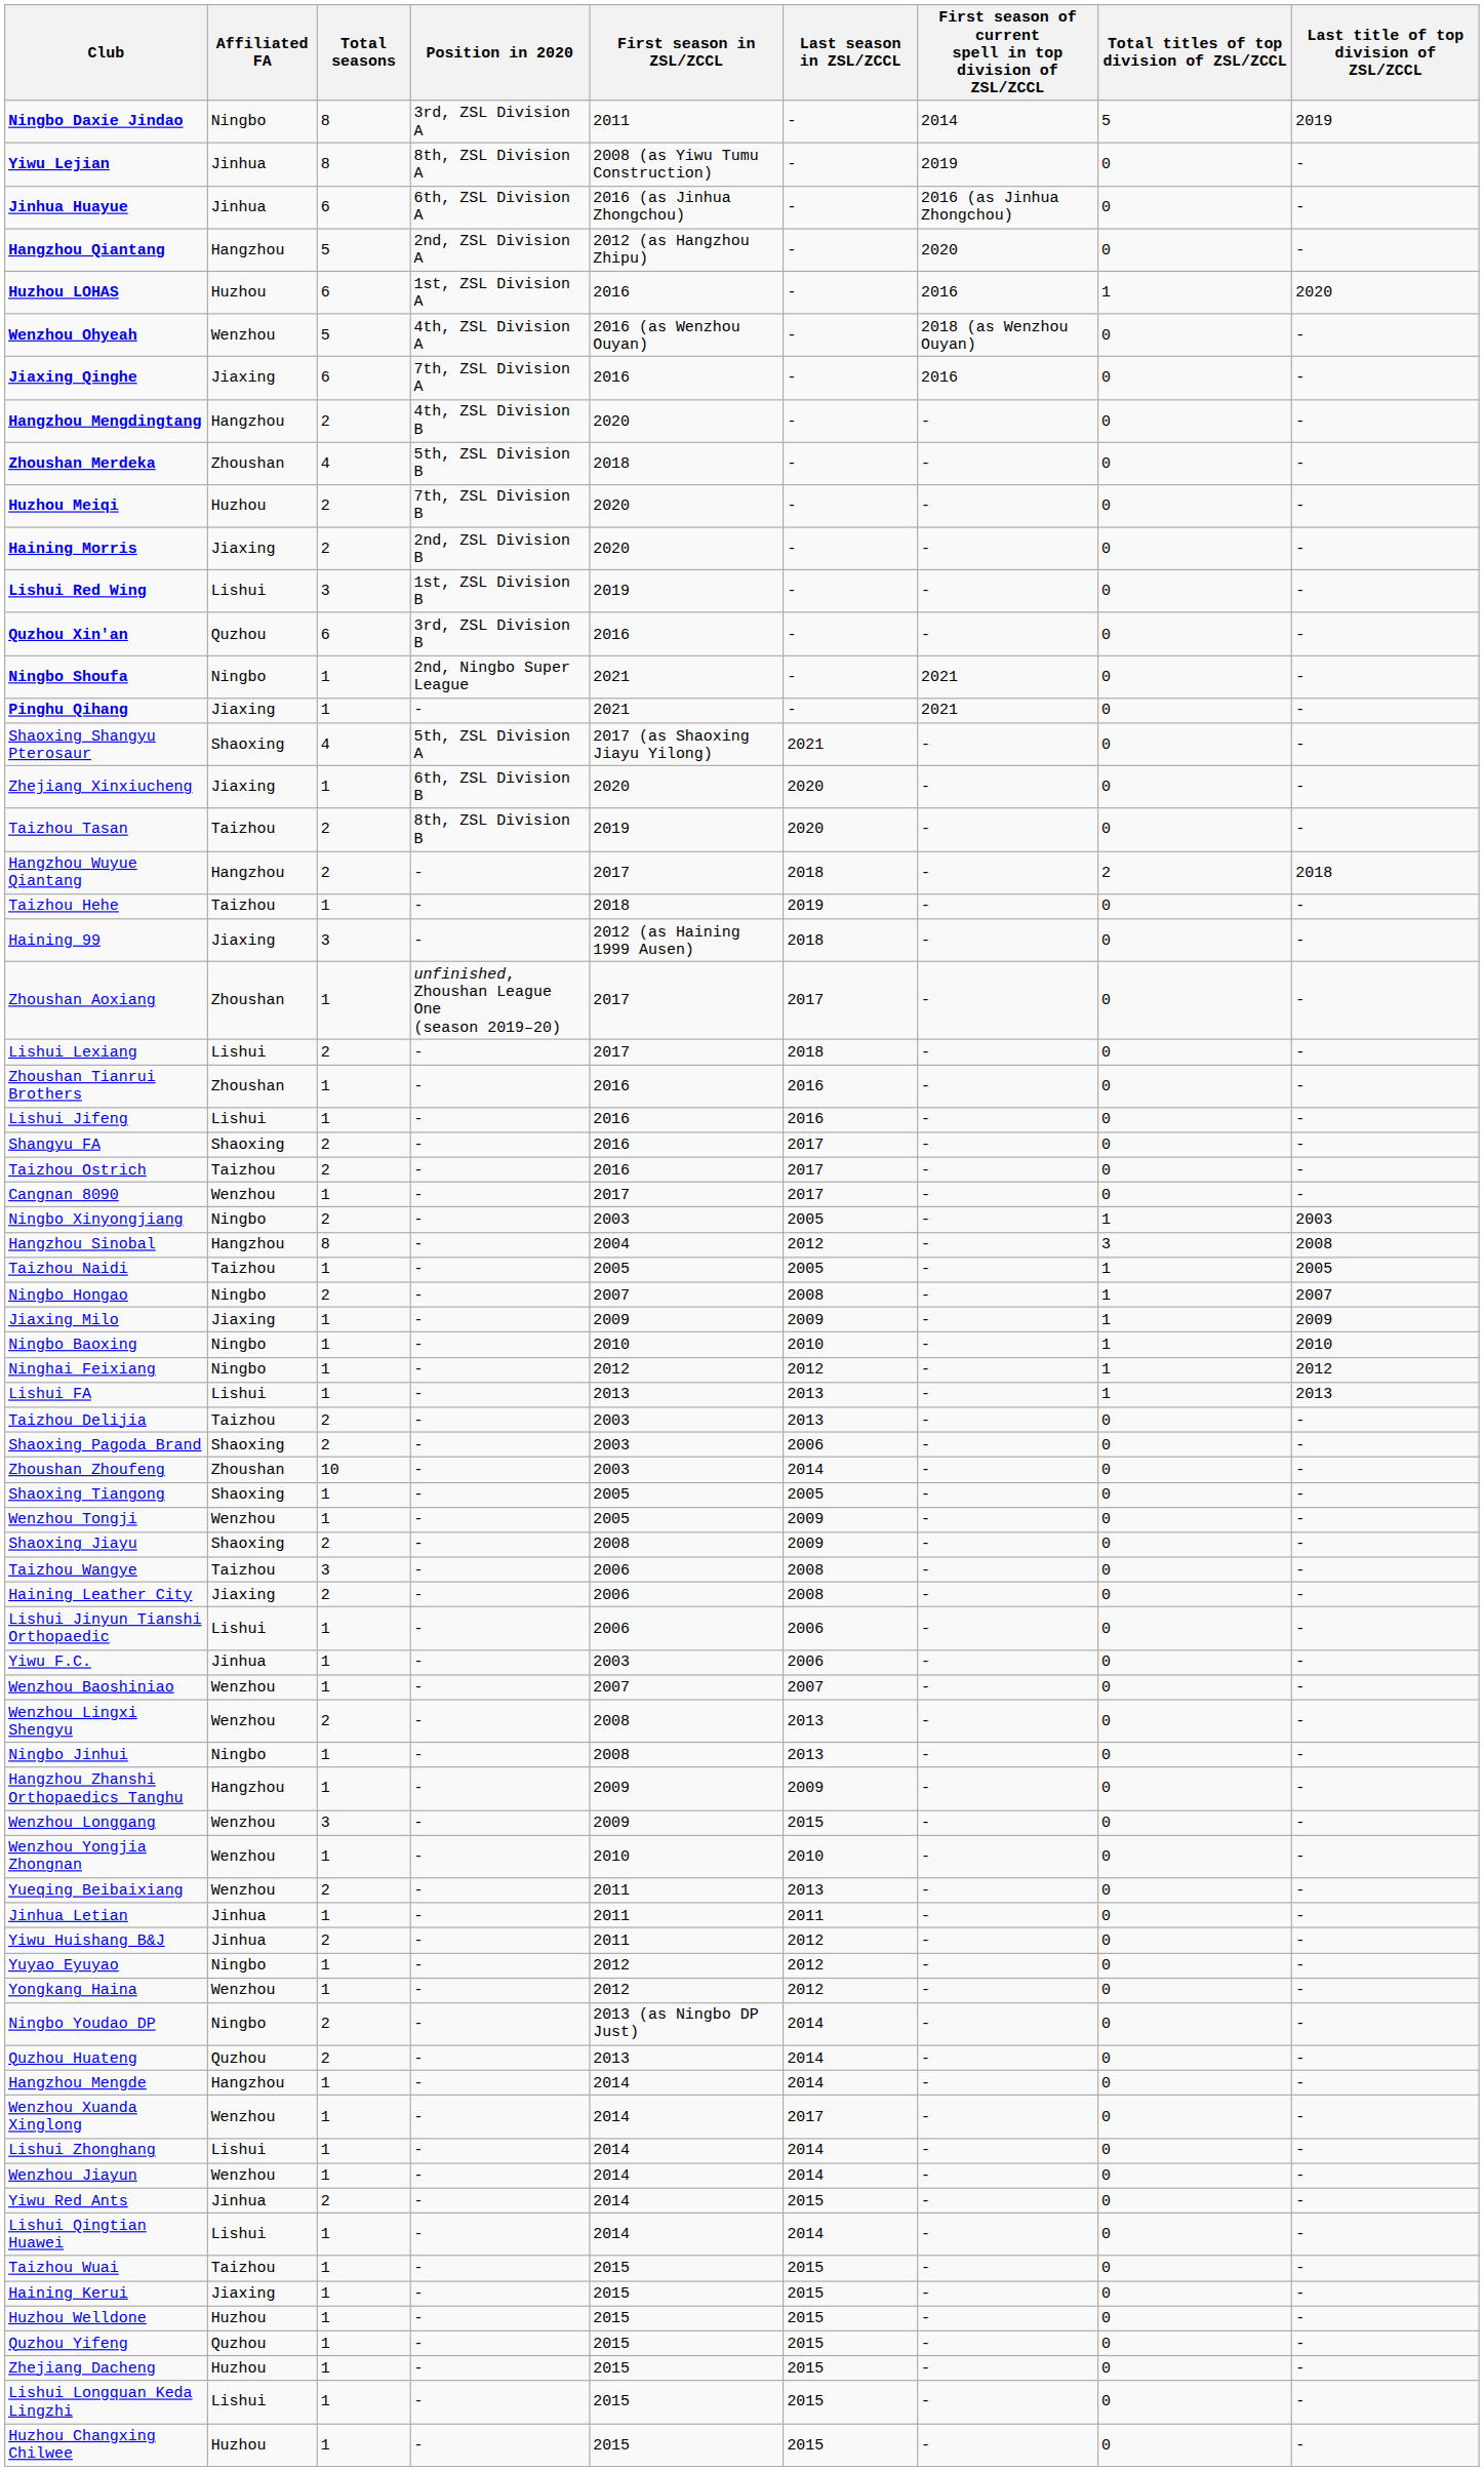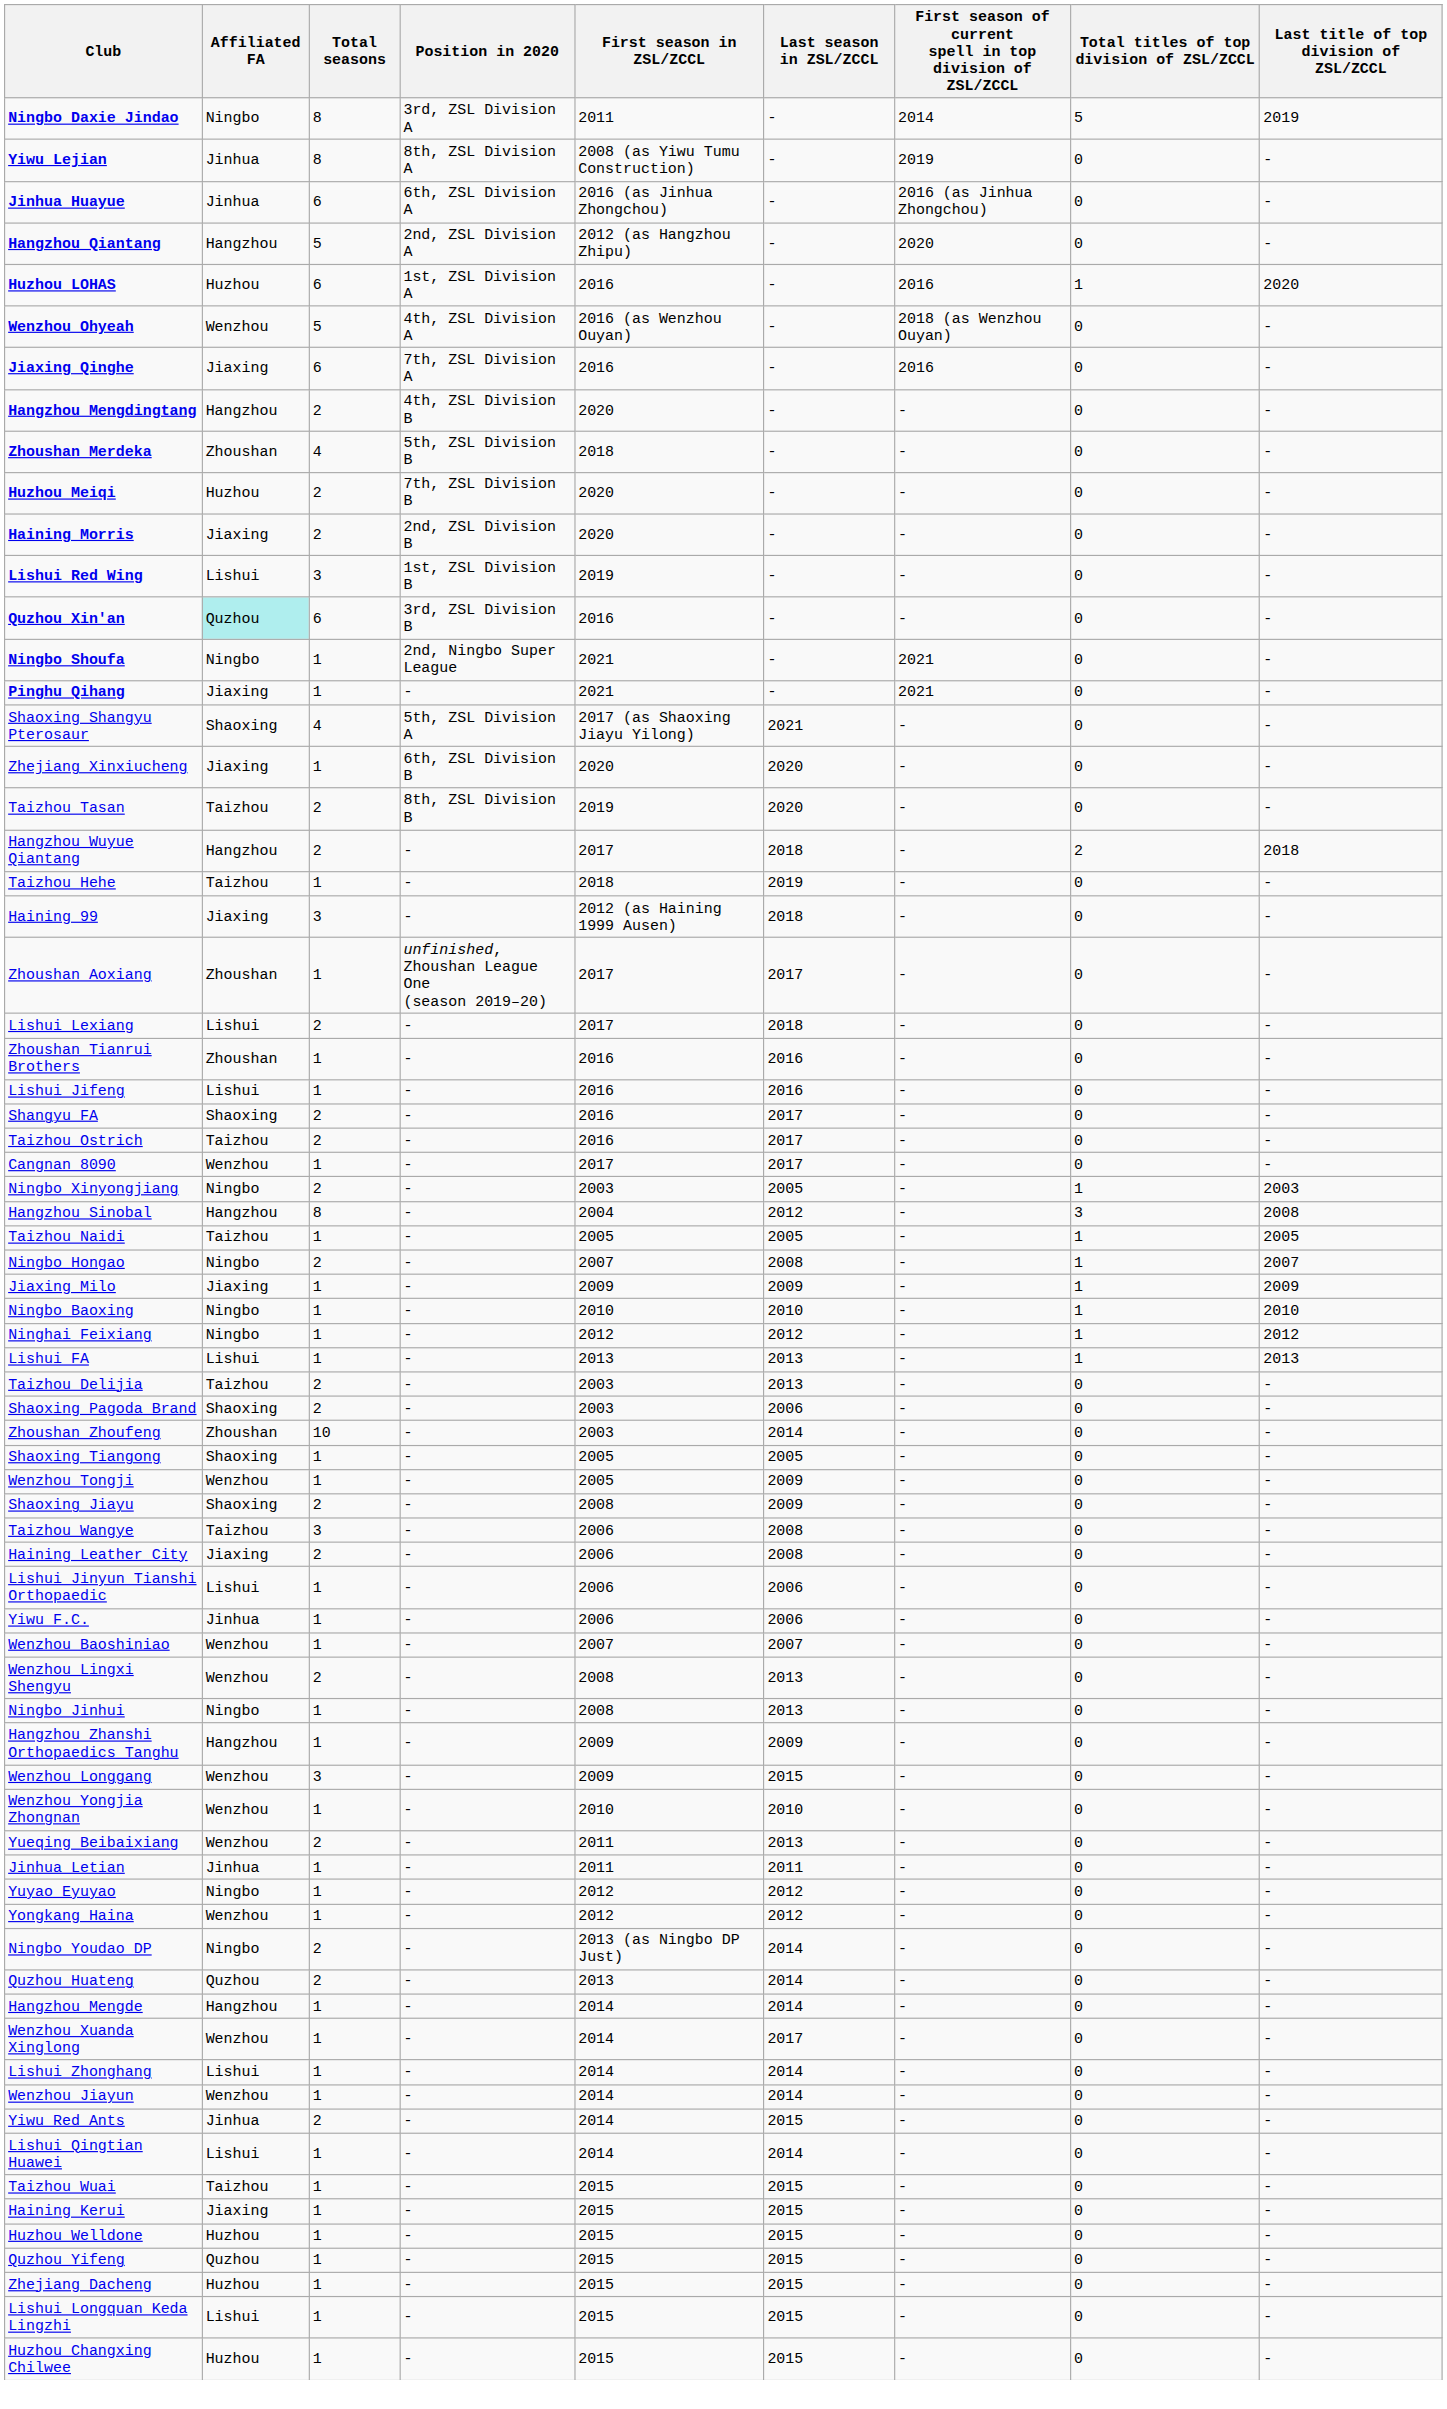Quzhou Xin'an | Affiliated FA: no background -> paleturquoise background
Yiwu F.C. | First season in ZSL/ZCCL: 2003 -> 2006
- row: Yiwu Huishang B&J | Jinhua | 2 | - | 2011 | 2012 | - | 0 | -
